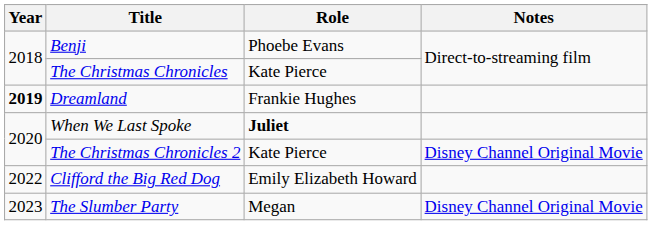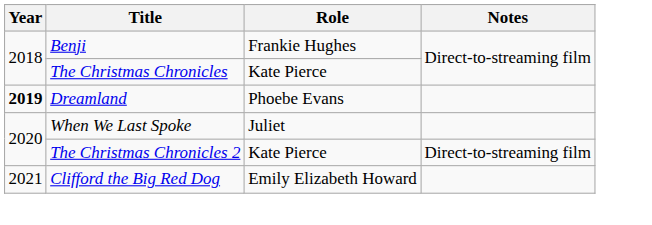Benji | Role: Phoebe Evans -> Frankie Hughes
Dreamland | Role: Frankie Hughes -> Phoebe Evans
When We Last Spoke | Role: bold -> normal
The Christmas Chronicles 2 | Notes: Disney Channel Original Movie -> Direct-to-streaming film
Clifford the Big Red Dog | Year: 2022 -> 2021
- row: 2023 | The Slumber Party | Megan | Disney Channel Original Movie
